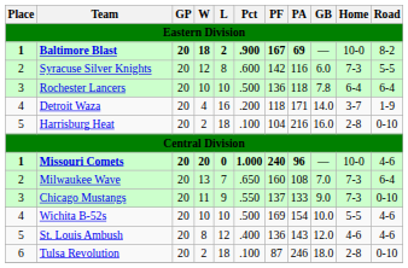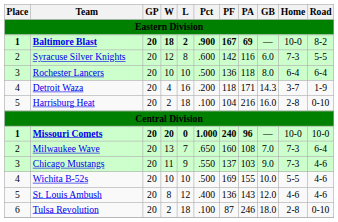Rochester Lancers | GB: 7.8 -> 8.0
Detroit Waza | GB: 14.0 -> 14.3
Missouri Comets | Road: 4-6 -> 10-0
Chicago Mustangs | PA: 133 -> 103
Chicago Mustangs | Road: 0-10 -> 4-6
Wichita B-52s | PA: 154 -> 155
